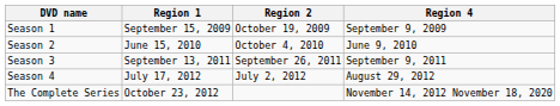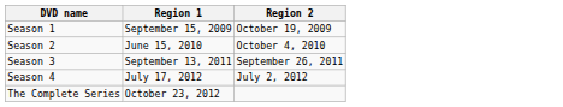- column: Region 4 | September 9, 2009 | June 9, 2010 | September 9, 2011 | August 29, 2012 | November 14, 2012 November 18, 2020
